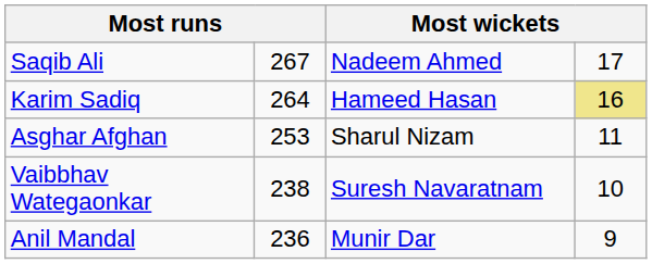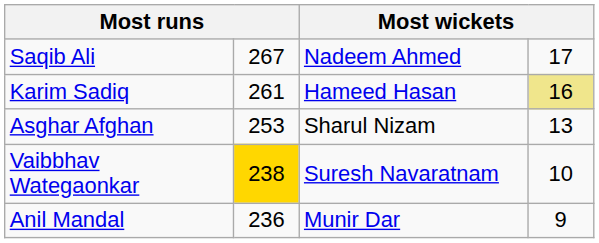Karim Sadiq | column 2: 264 -> 261
Asghar Afghan | column 4: 11 -> 13
Vaibbhav Wategaonkar | column 2: no background -> gold background
